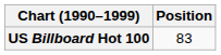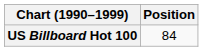US Billboard Hot 100 | Position: 83 -> 84
